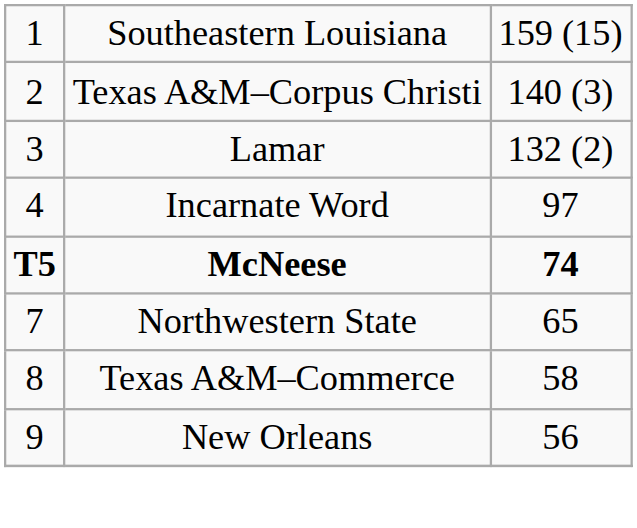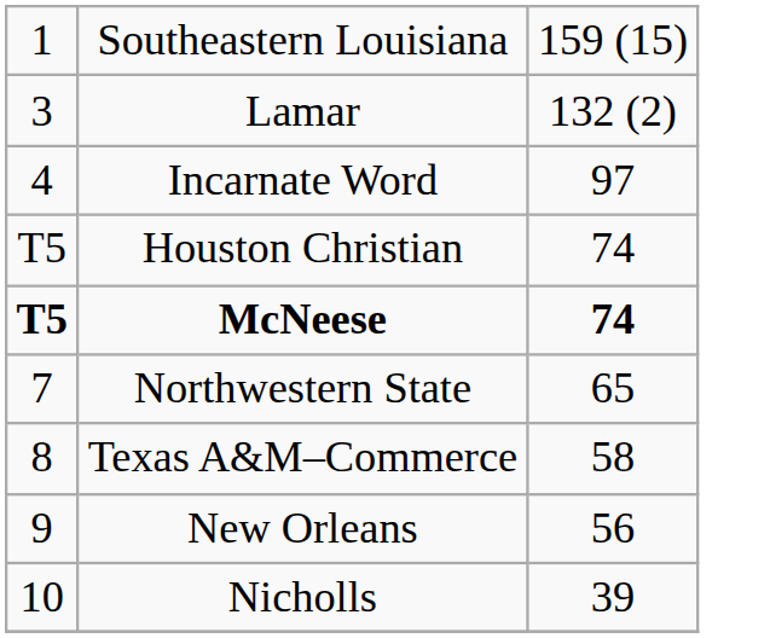- row: 2 | Texas A&M–Corpus Christi | 140 (3)
+ row: T5 | Houston Christian | 74
+ row: 10 | Nicholls | 39
